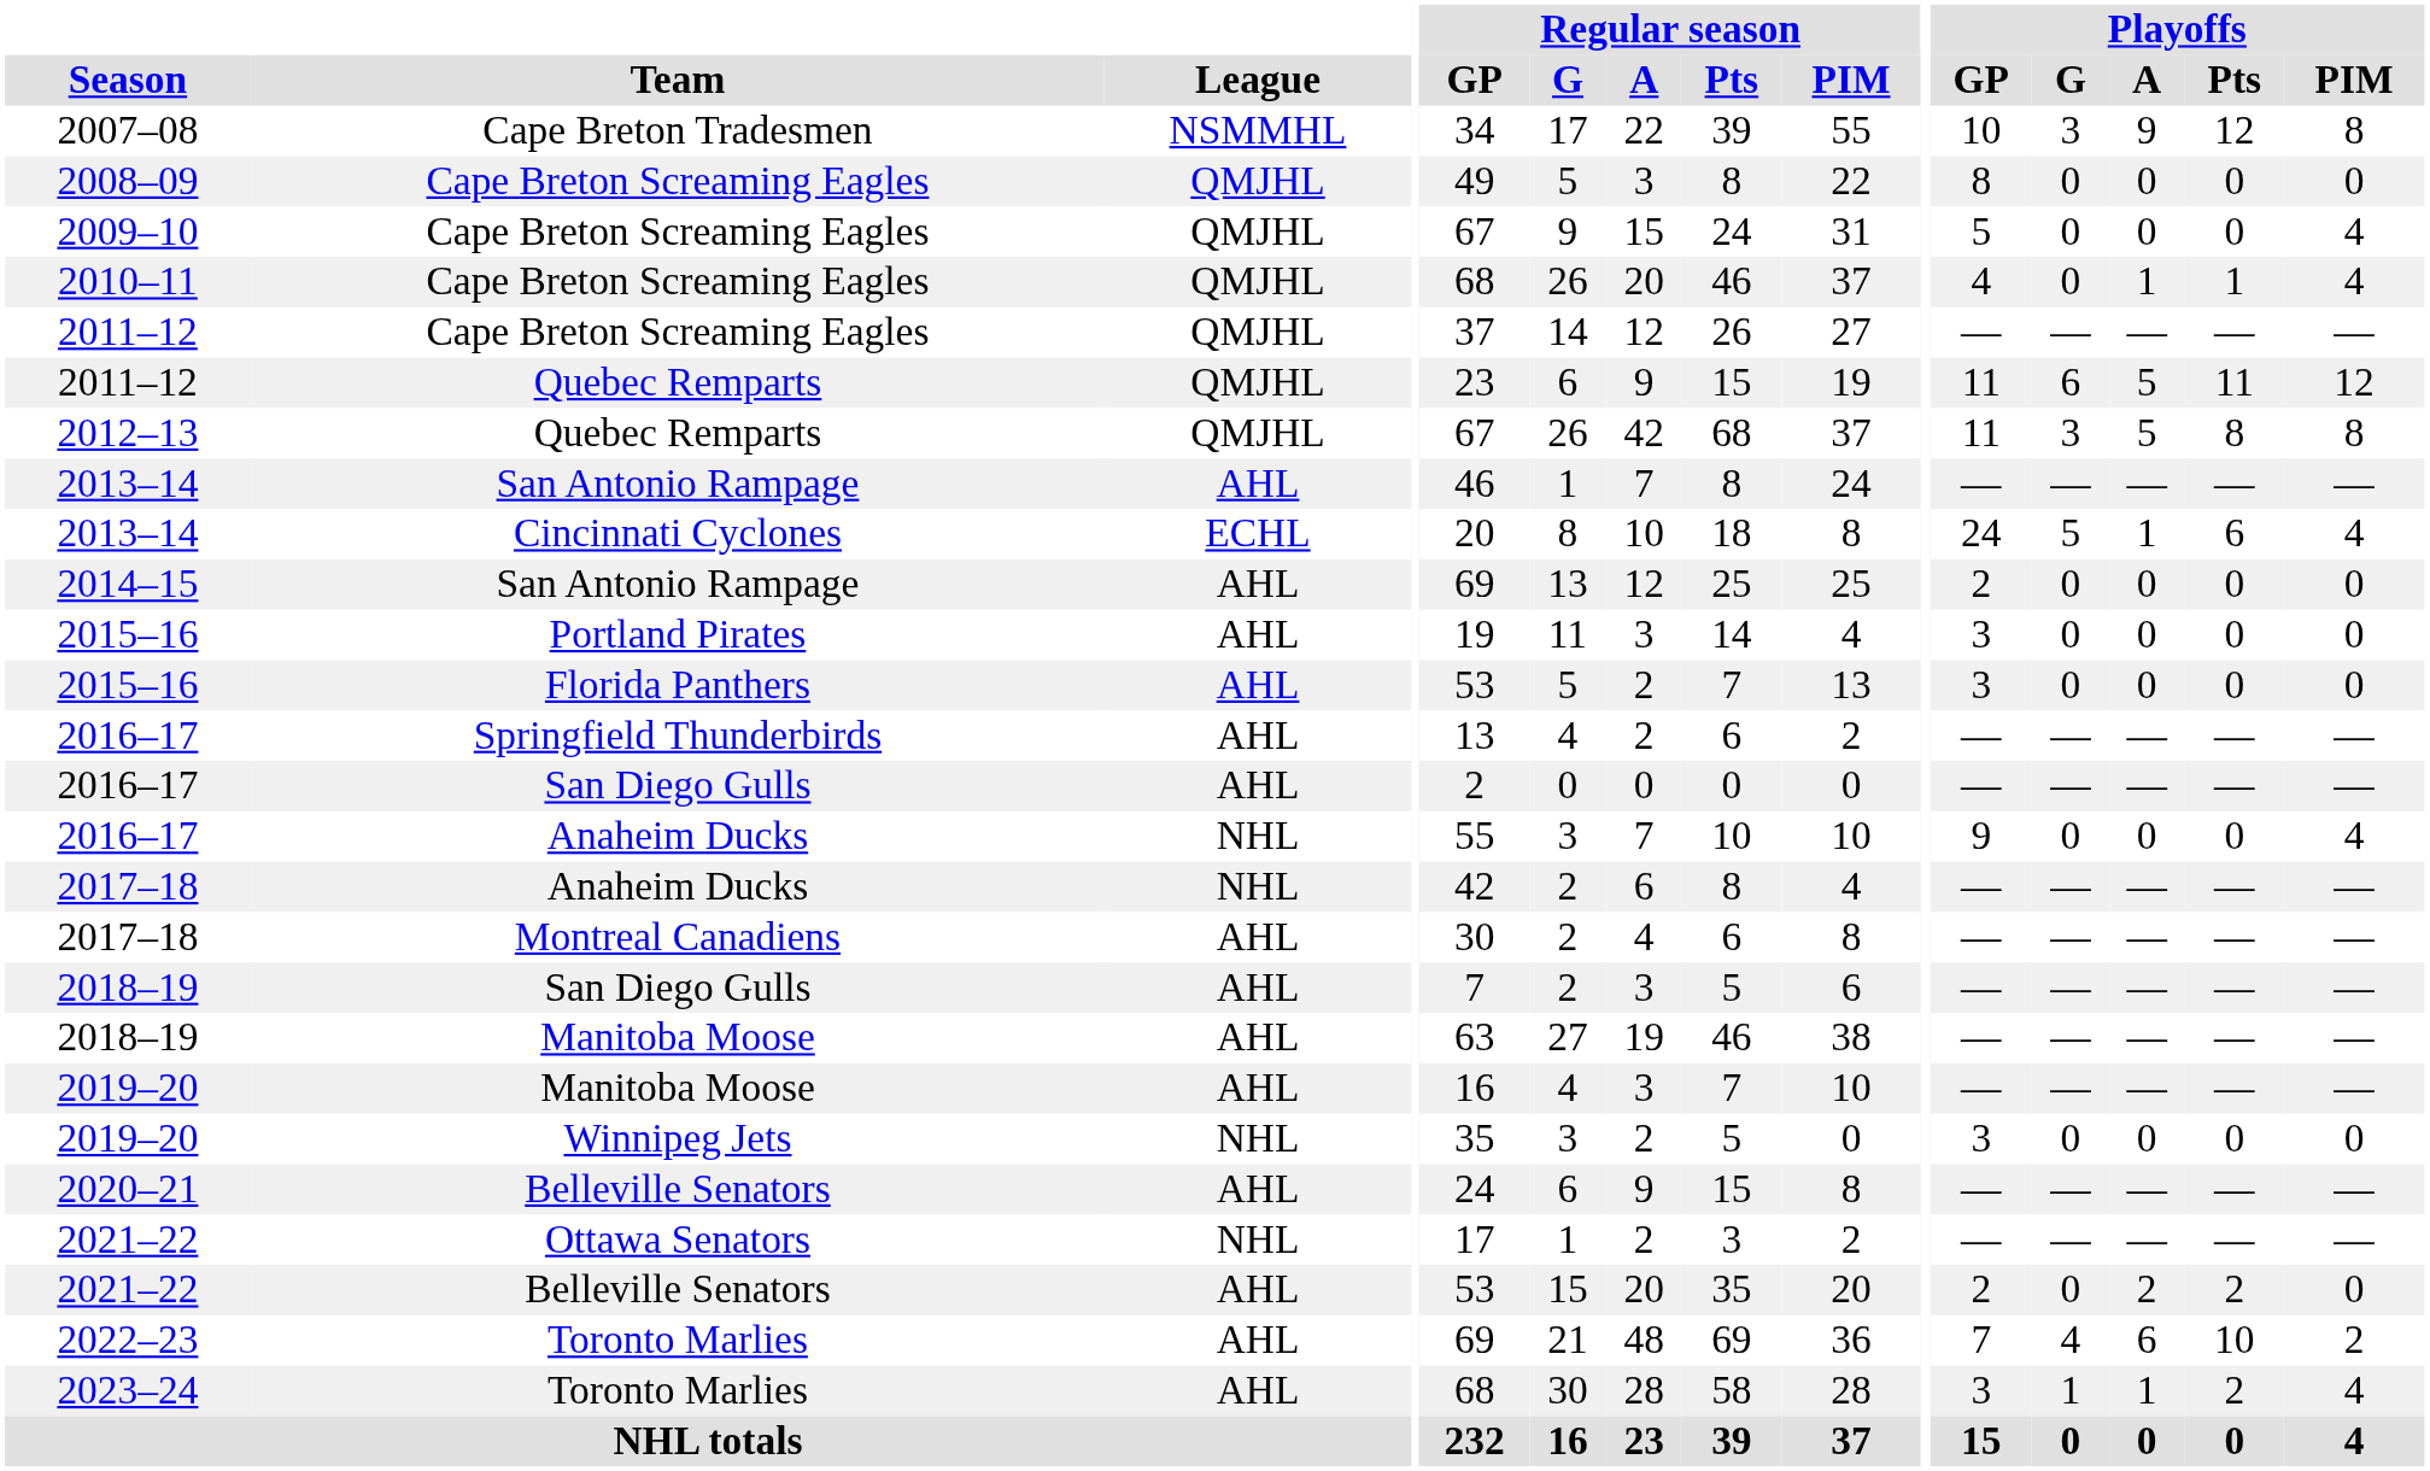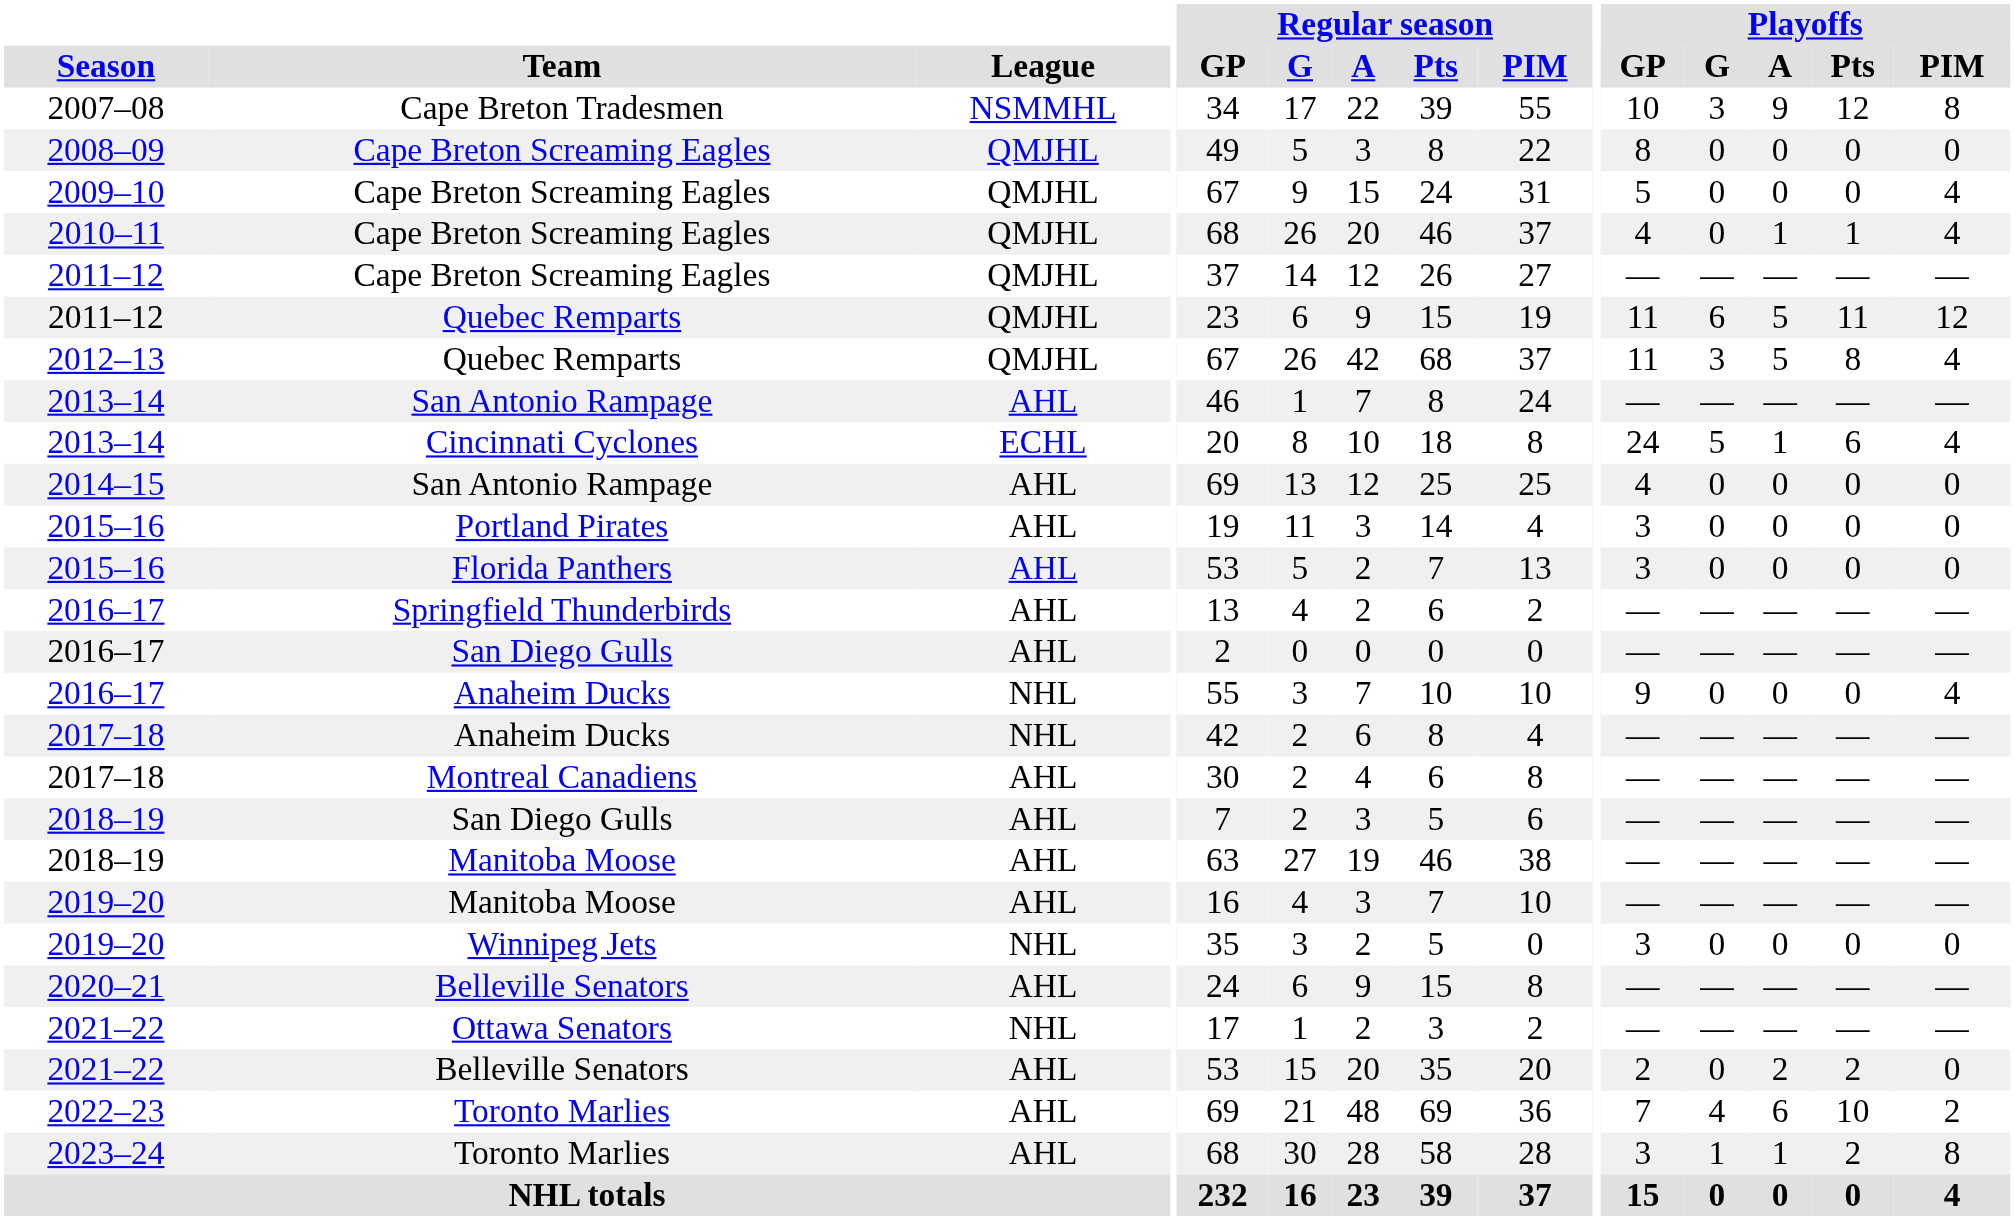2012–13 | Playoffs / PIM: 8 -> 4
2014–15 | Playoffs / GP: 2 -> 4
2023–24 | Playoffs / PIM: 4 -> 8
